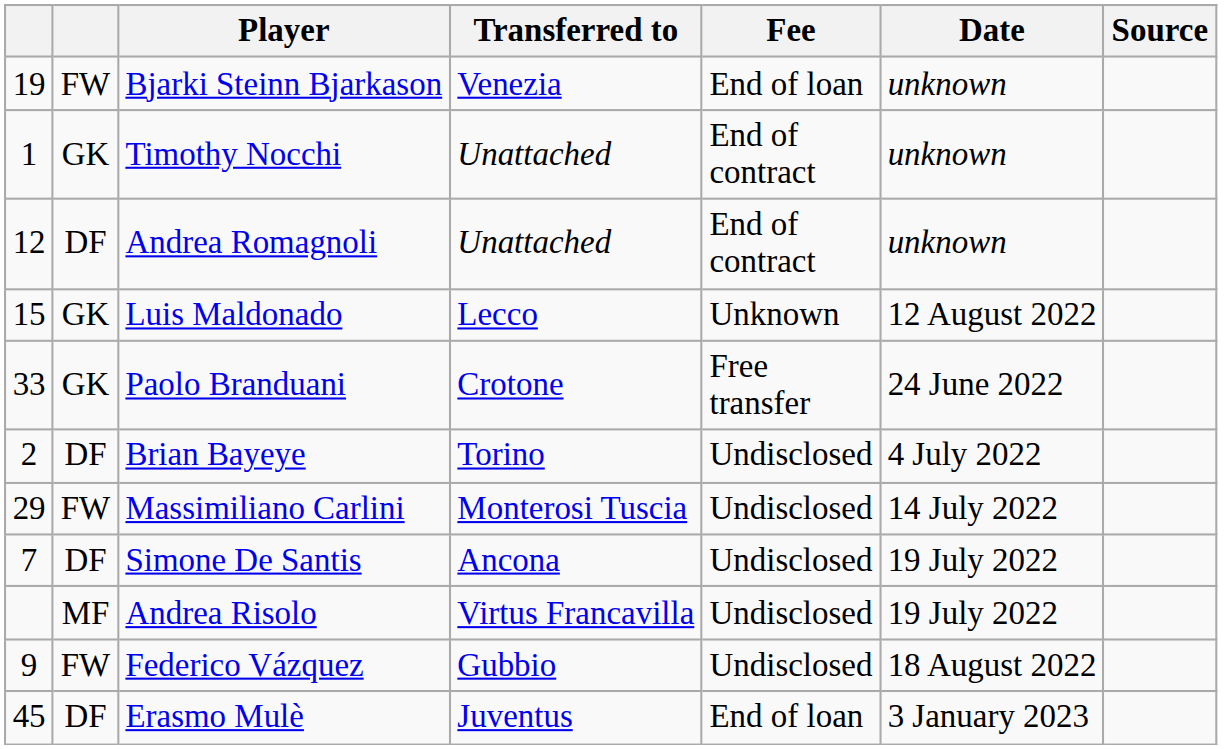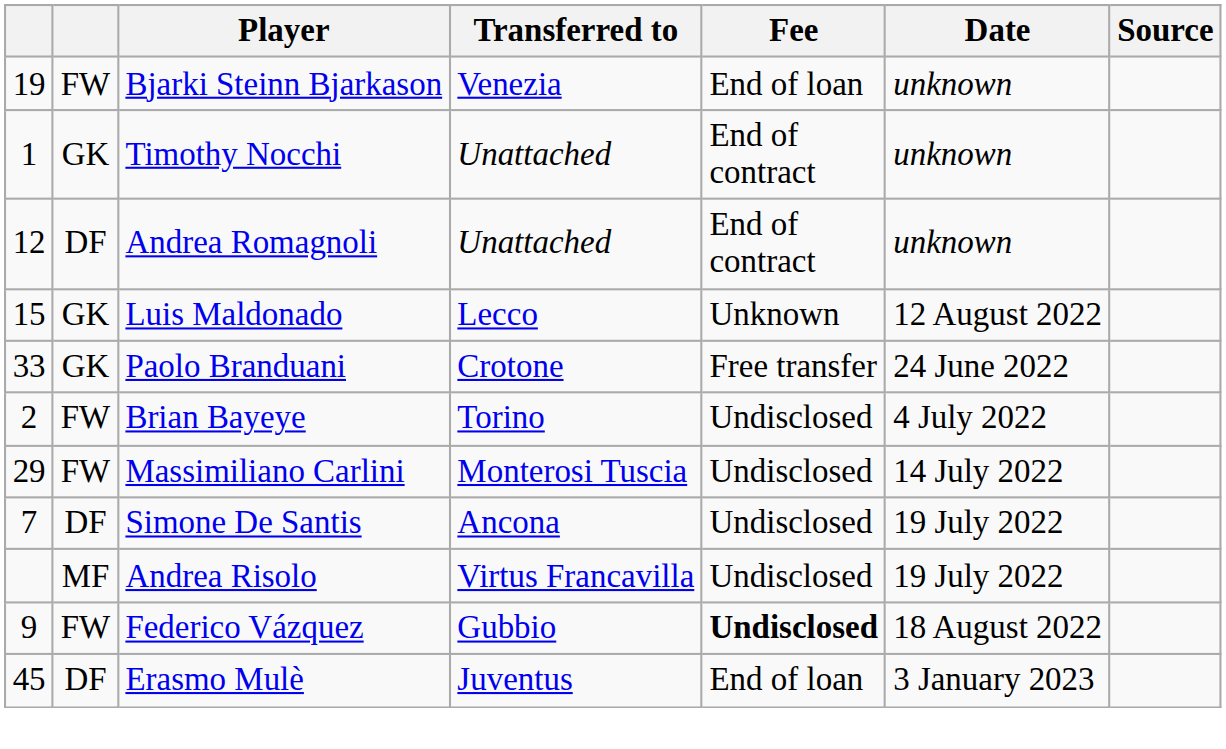Brian Bayeye | column 2: DF -> FW
Federico Vázquez | Fee: normal -> bold
